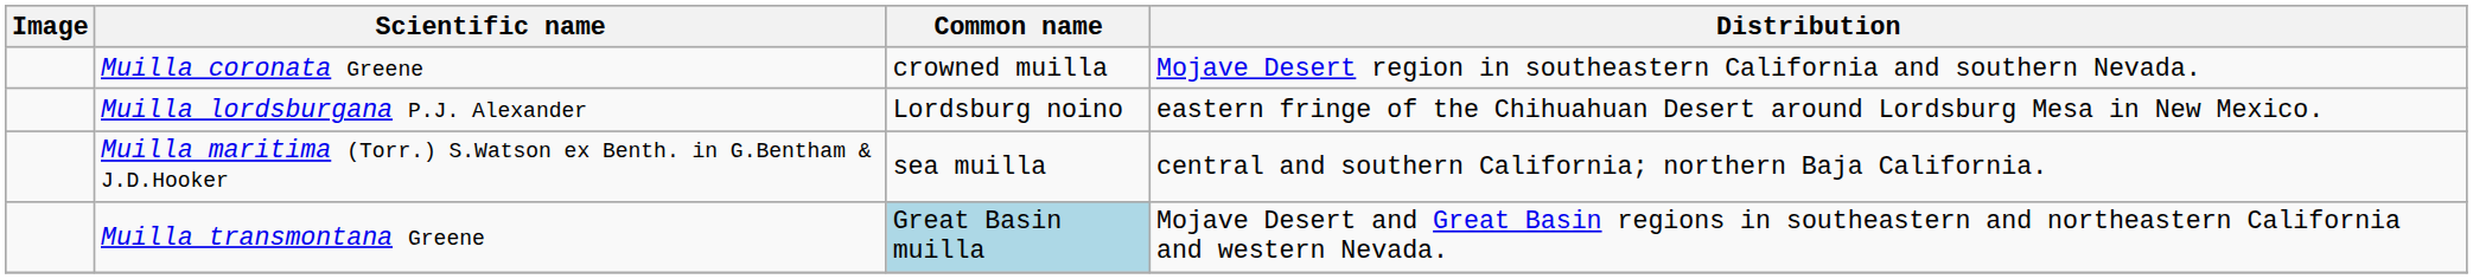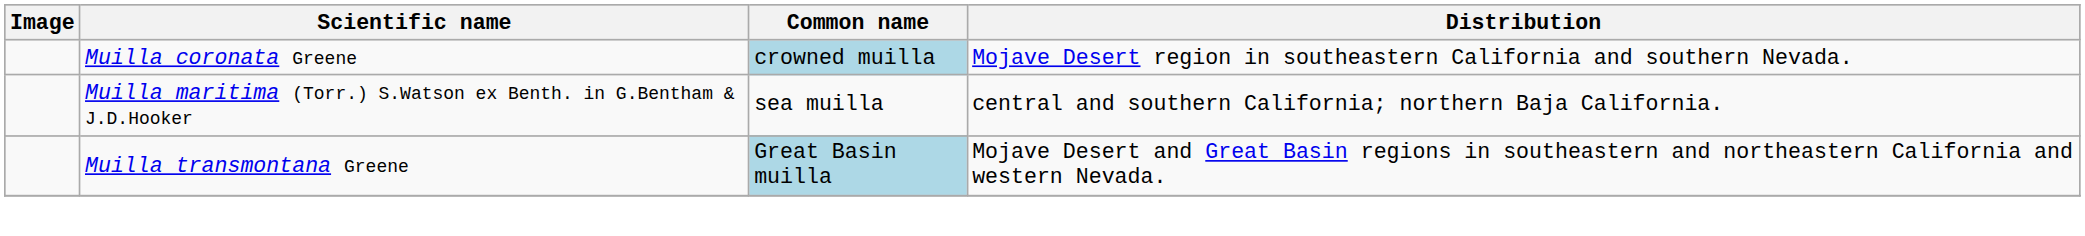Muilla coronata Greene | Common name: no background -> lightblue background
- row: Muilla lordsburgana P.J. Alexander | Lordsburg noino | eastern fringe of the Chihuahuan Desert around Lordsburg Mesa in New Mexico.
